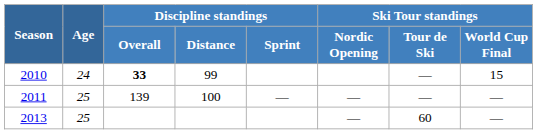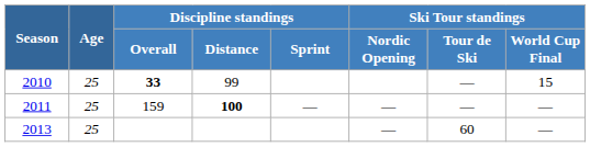2010 | Age: 24 -> 25
2011 | Discipline standings / Overall: 139 -> 159
2011 | Discipline standings / Distance: normal -> bold
